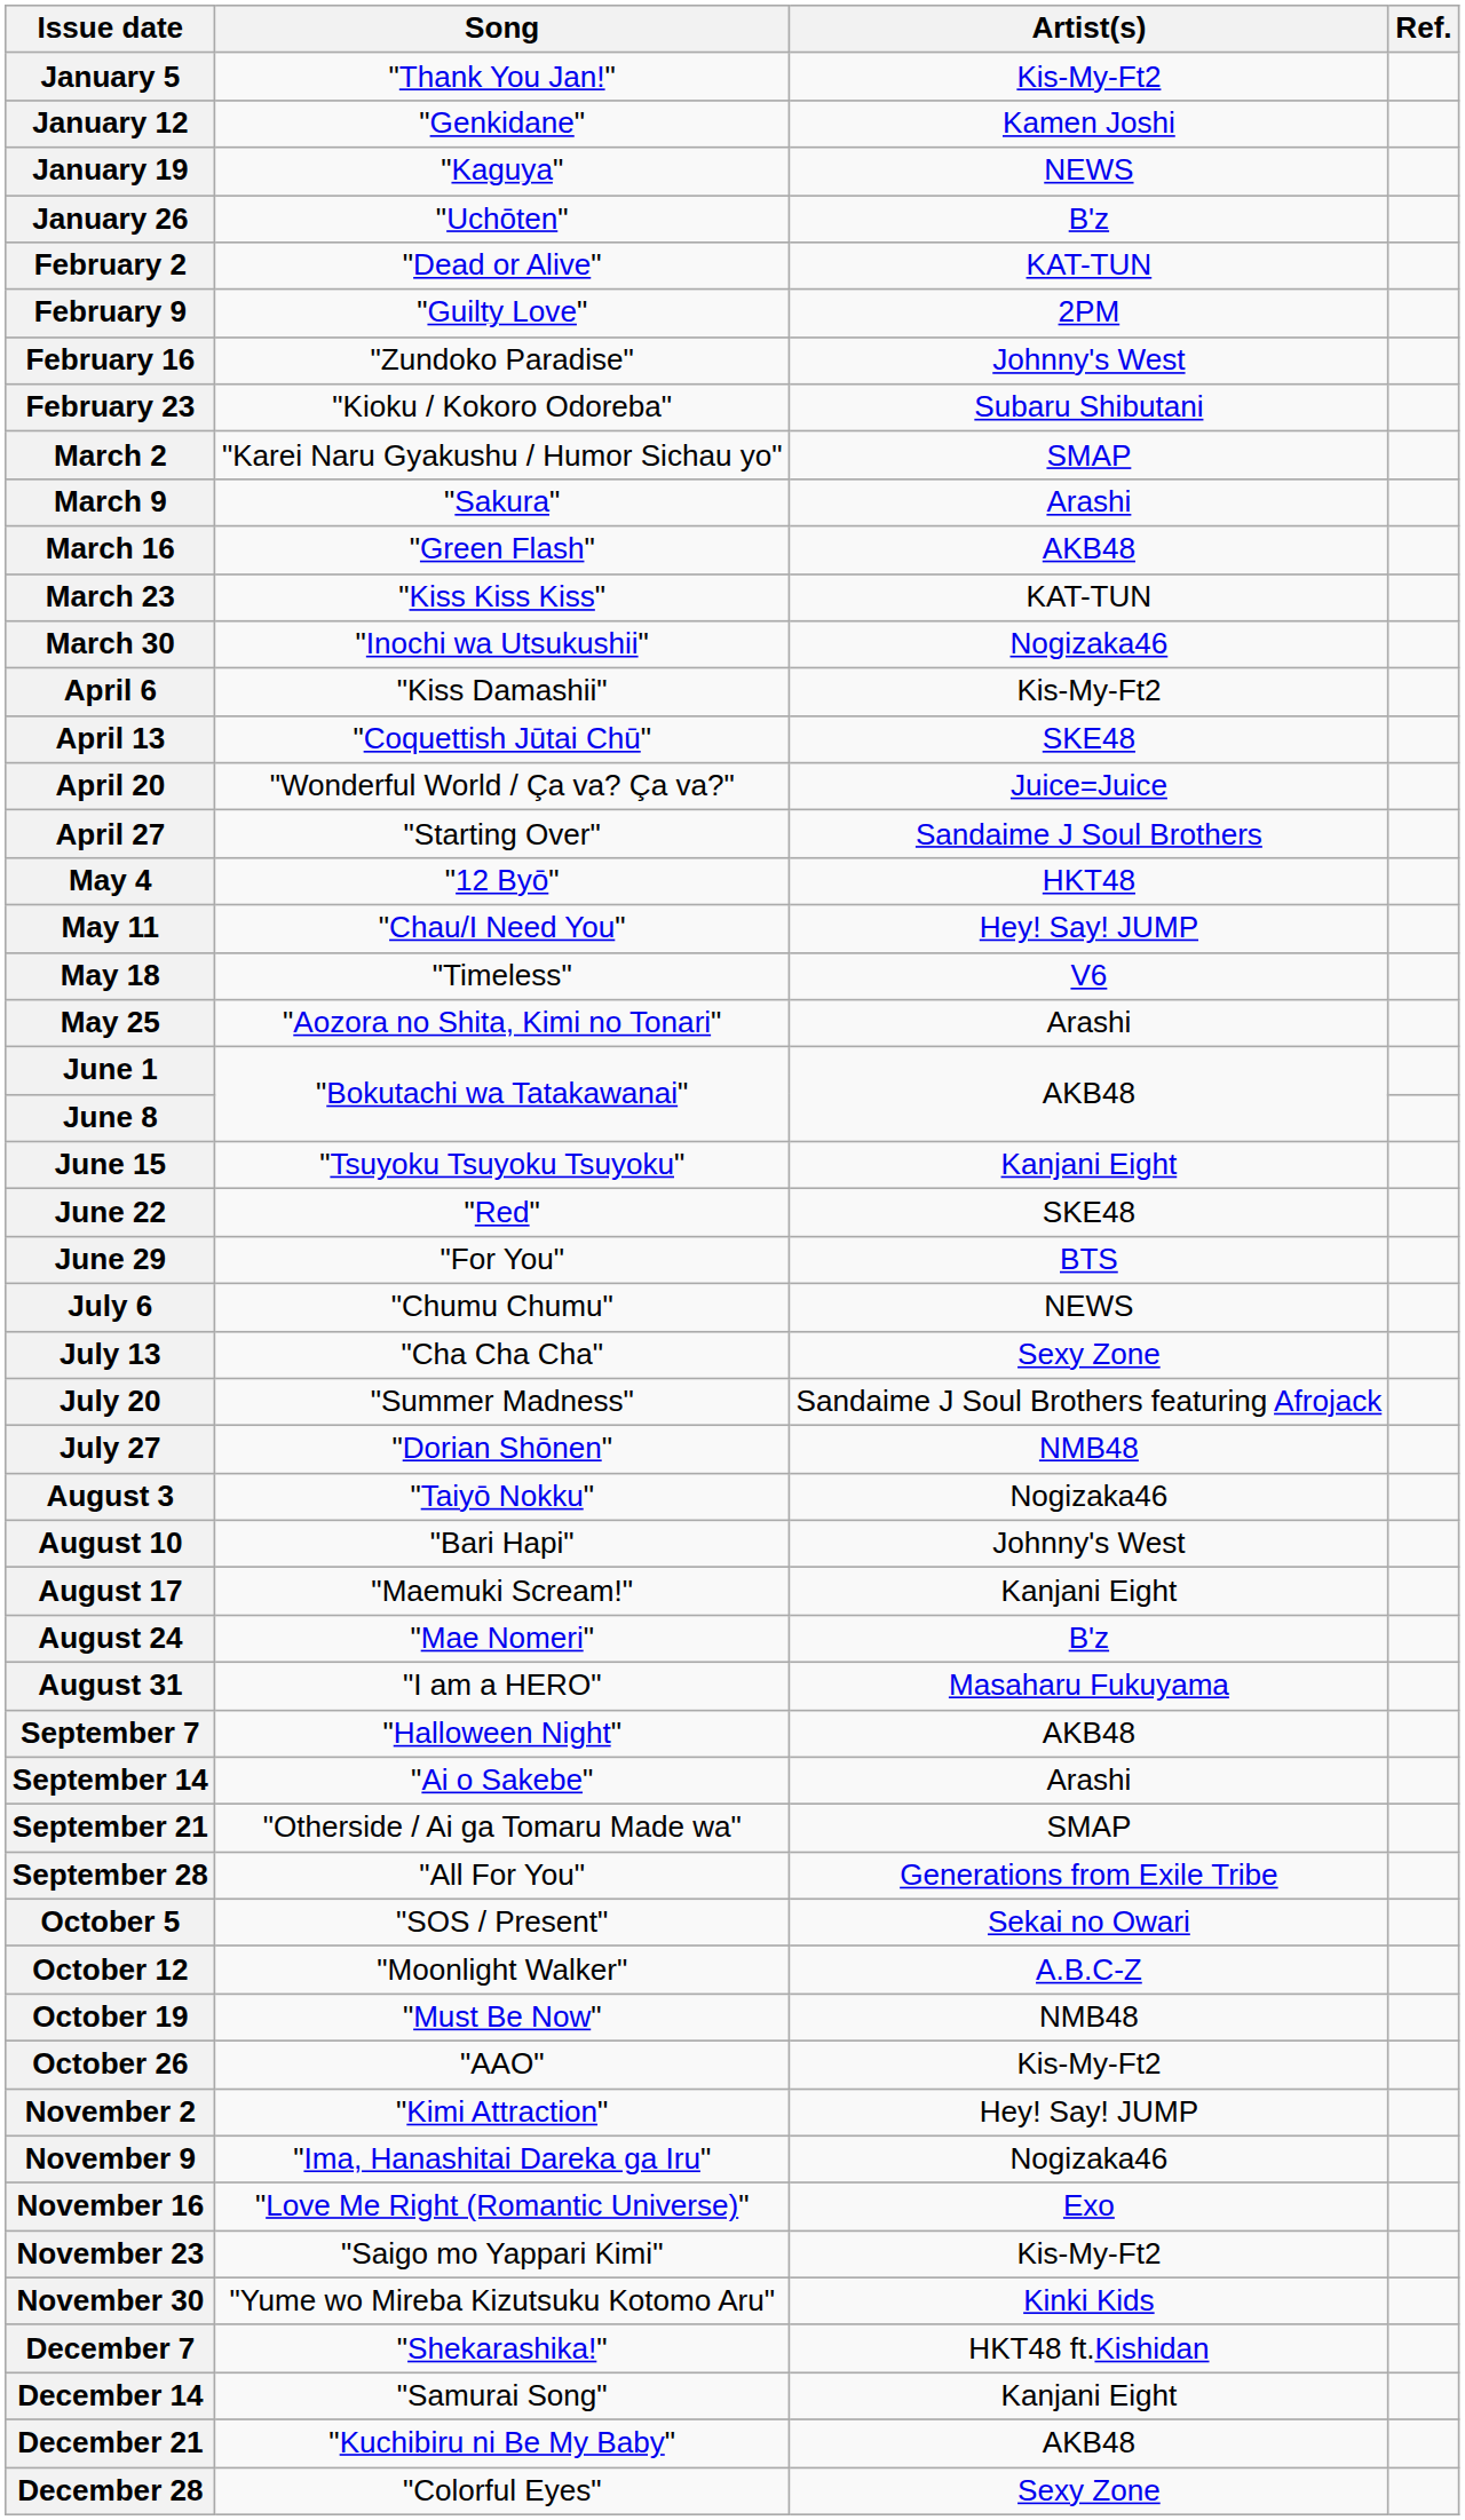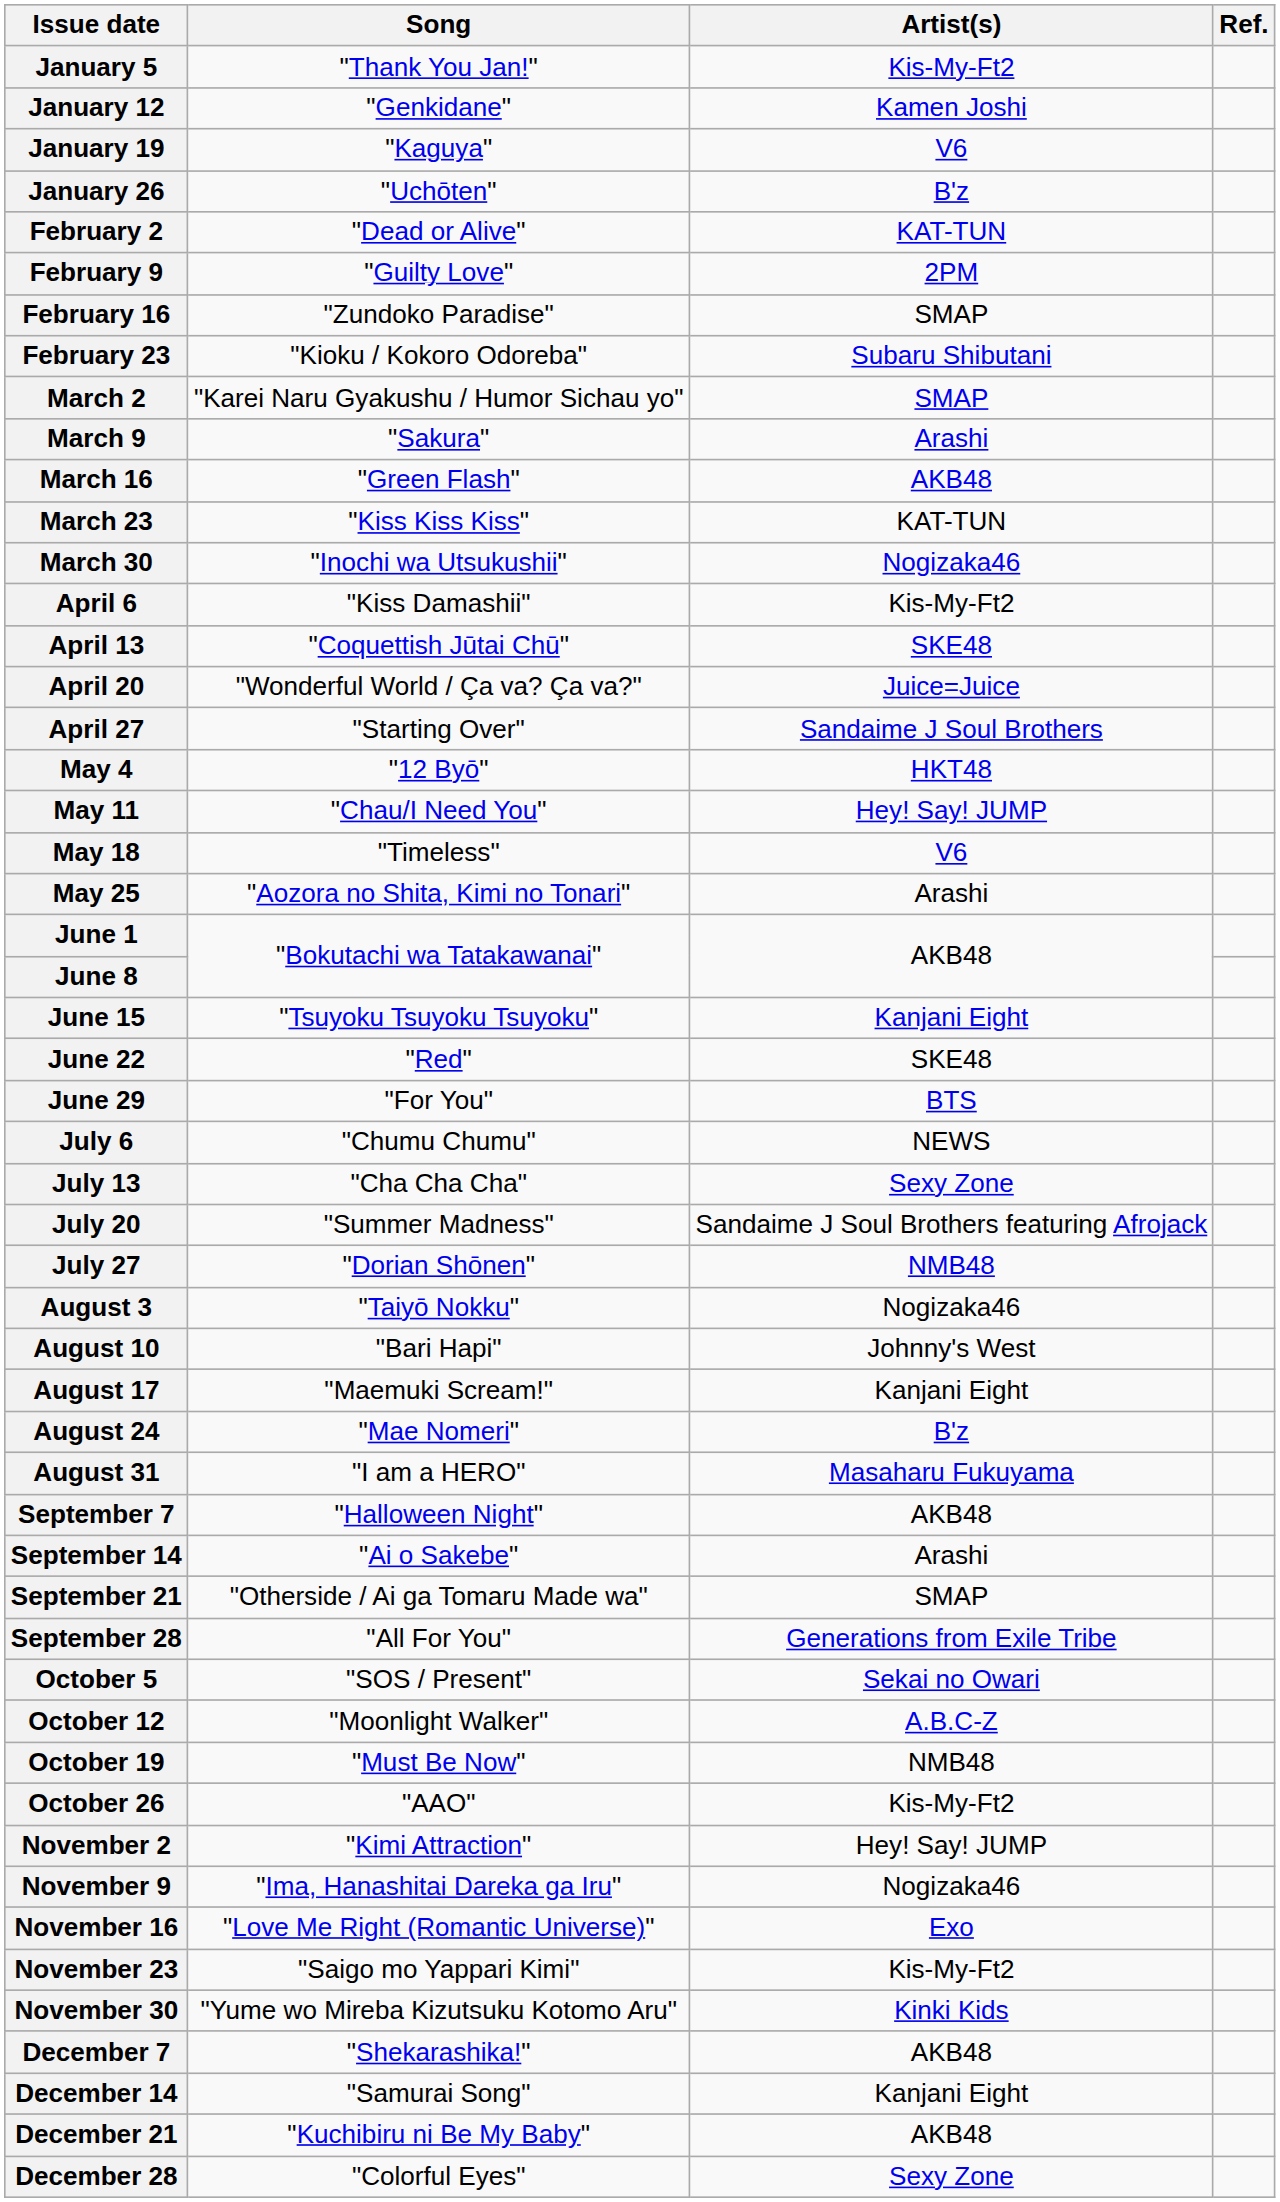January 19 | Artist(s): NEWS -> V6
February 16 | Artist(s): Johnny's West -> SMAP
December 7 | Artist(s): HKT48 ft.Kishidan -> AKB48
